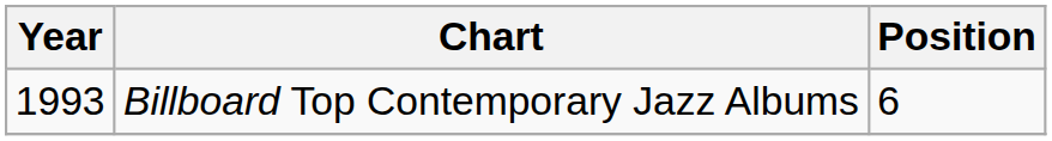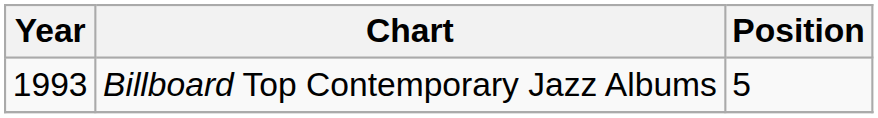Billboard Top Contemporary Jazz Albums | Position: 6 -> 5
